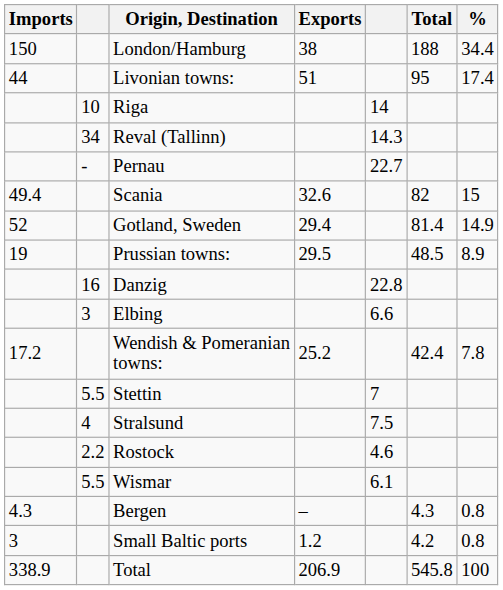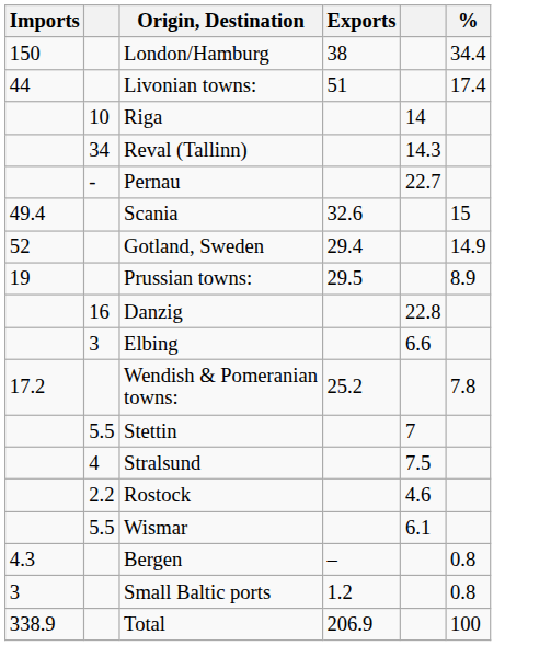- column: Total | 188 | 95 | 82 | 81.4 | 48.5 | 42.4 | 4.3 | 4.2 | 545.8
